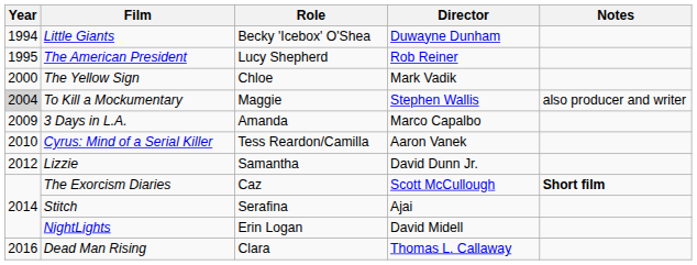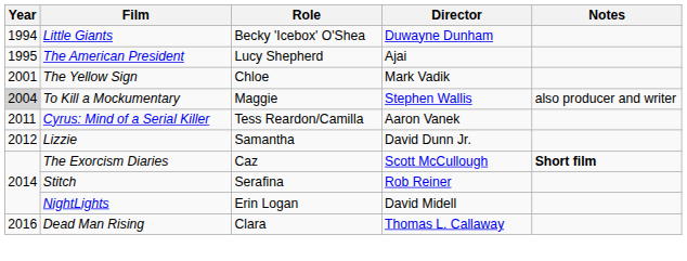The American President | Director: Rob Reiner -> Ajai
The Yellow Sign | Year: 2000 -> 2001
- row: 2009 | 3 Days in L.A. | Amanda | Marco Capalbo
Cyrus: Mind of a Serial Killer | Year: 2010 -> 2011
Stitch | Director: Ajai -> Rob Reiner
